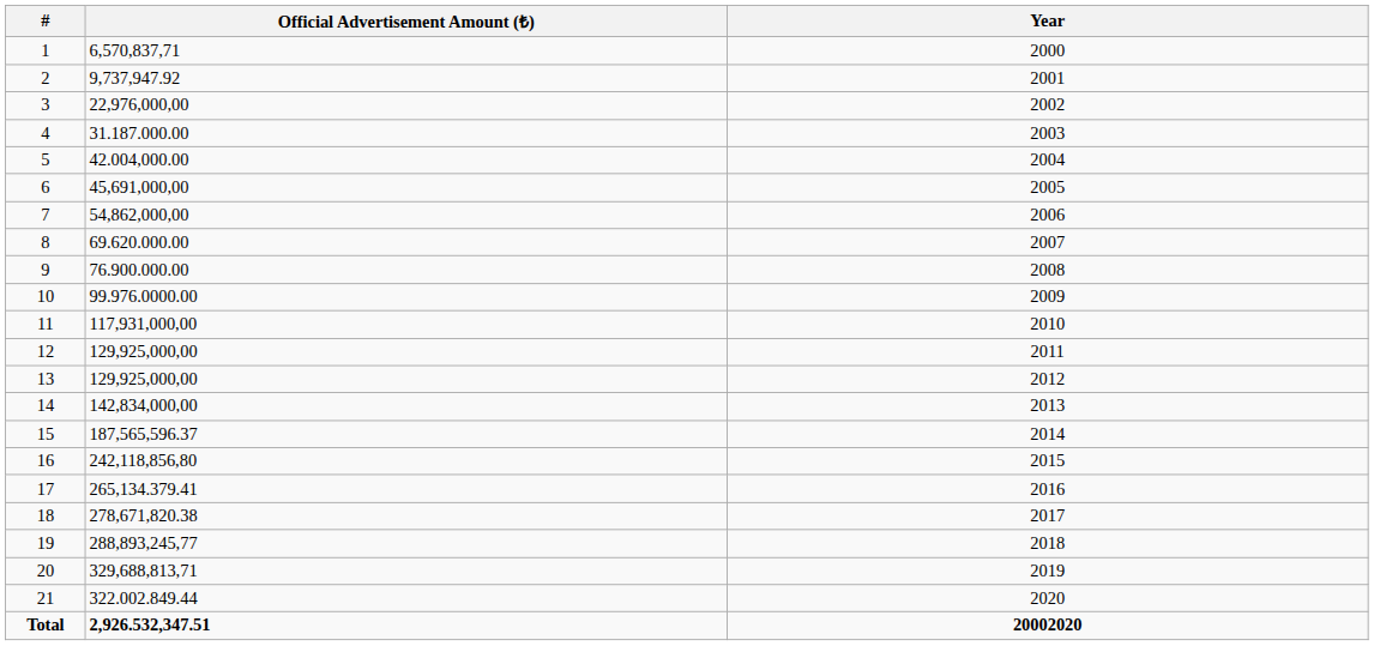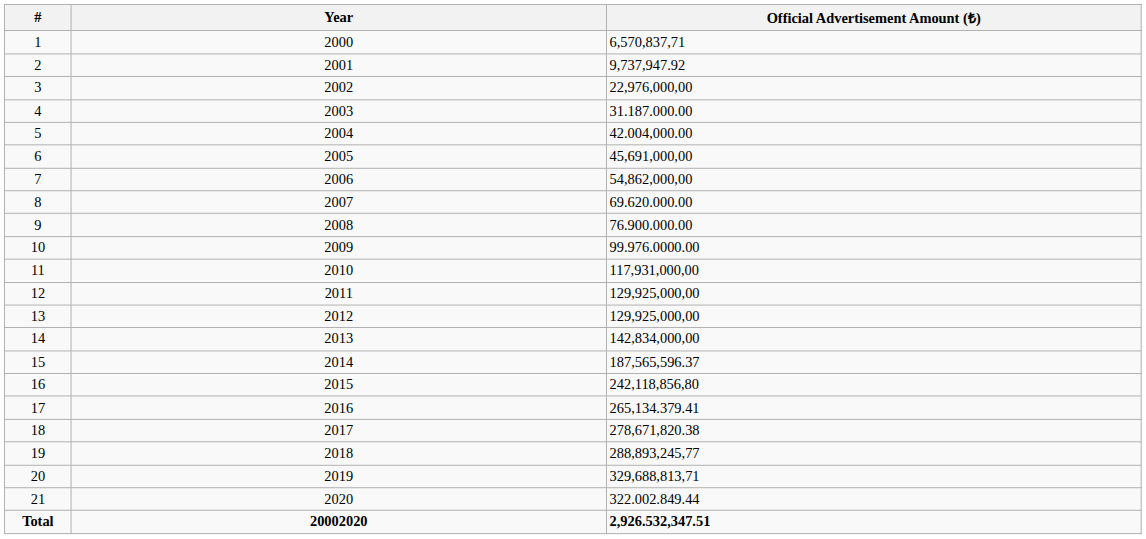columns swapped: Year <-> Official Advertisement Amount (₺)
